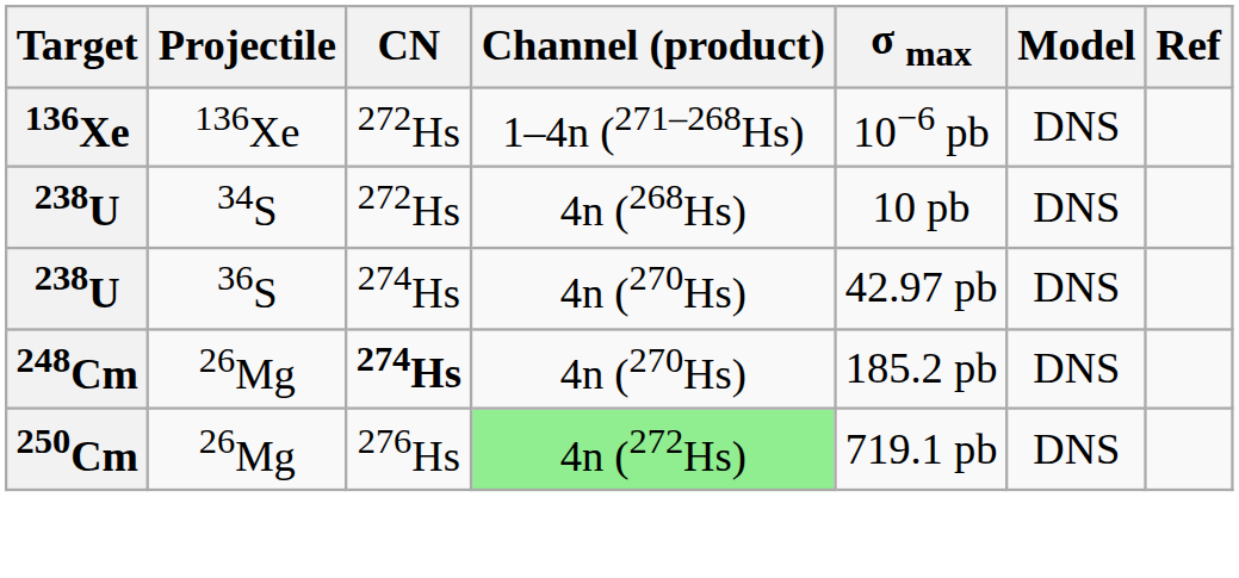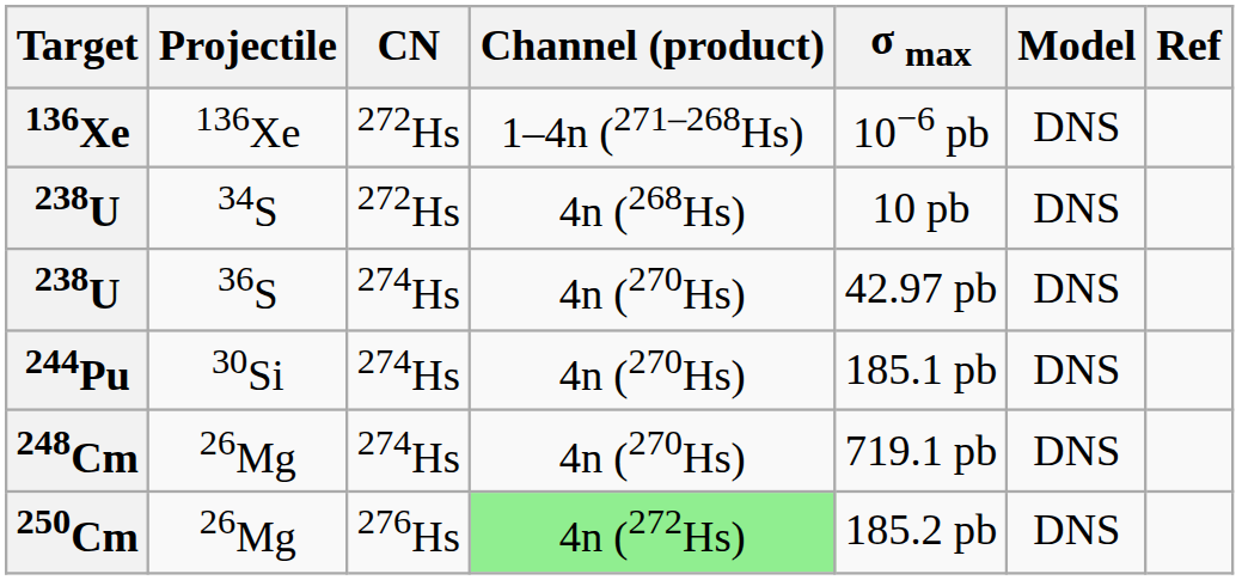+ row: 244Pu | 30Si | 274Hs | 4n (270Hs) | 185.1 pb | DNS
248Cm | CN: bold -> normal
248Cm | σ max: 185.2 pb -> 719.1 pb
250Cm | σ max: 719.1 pb -> 185.2 pb
